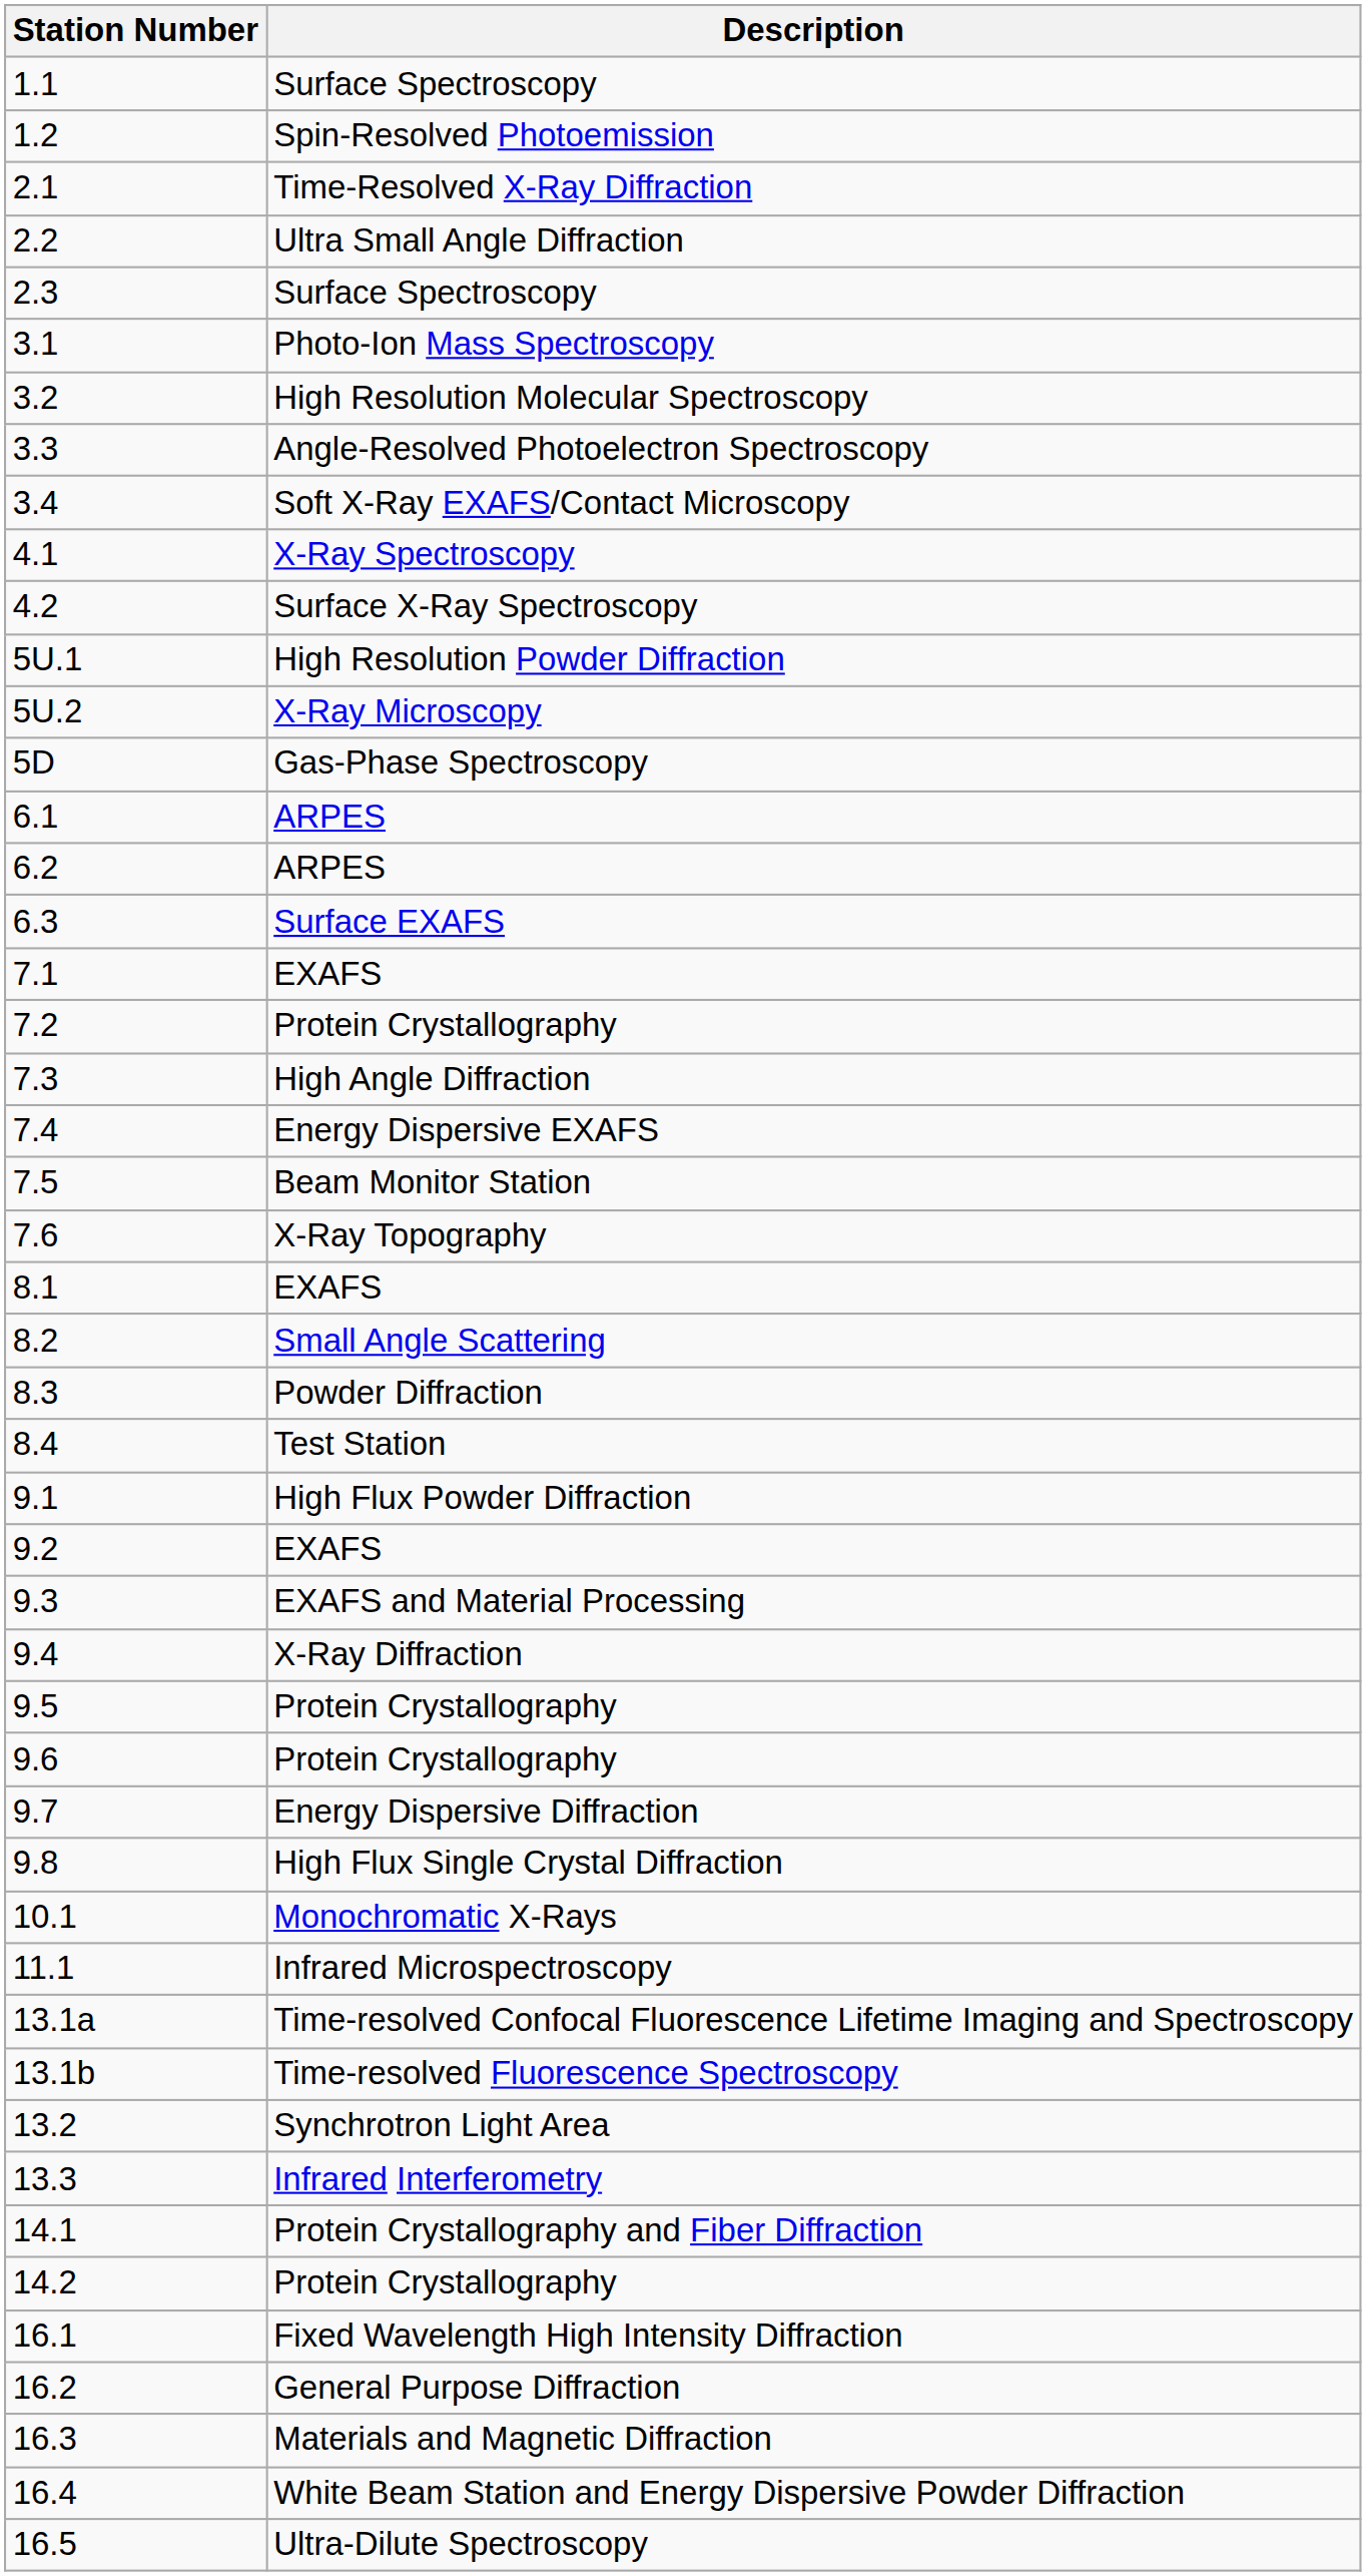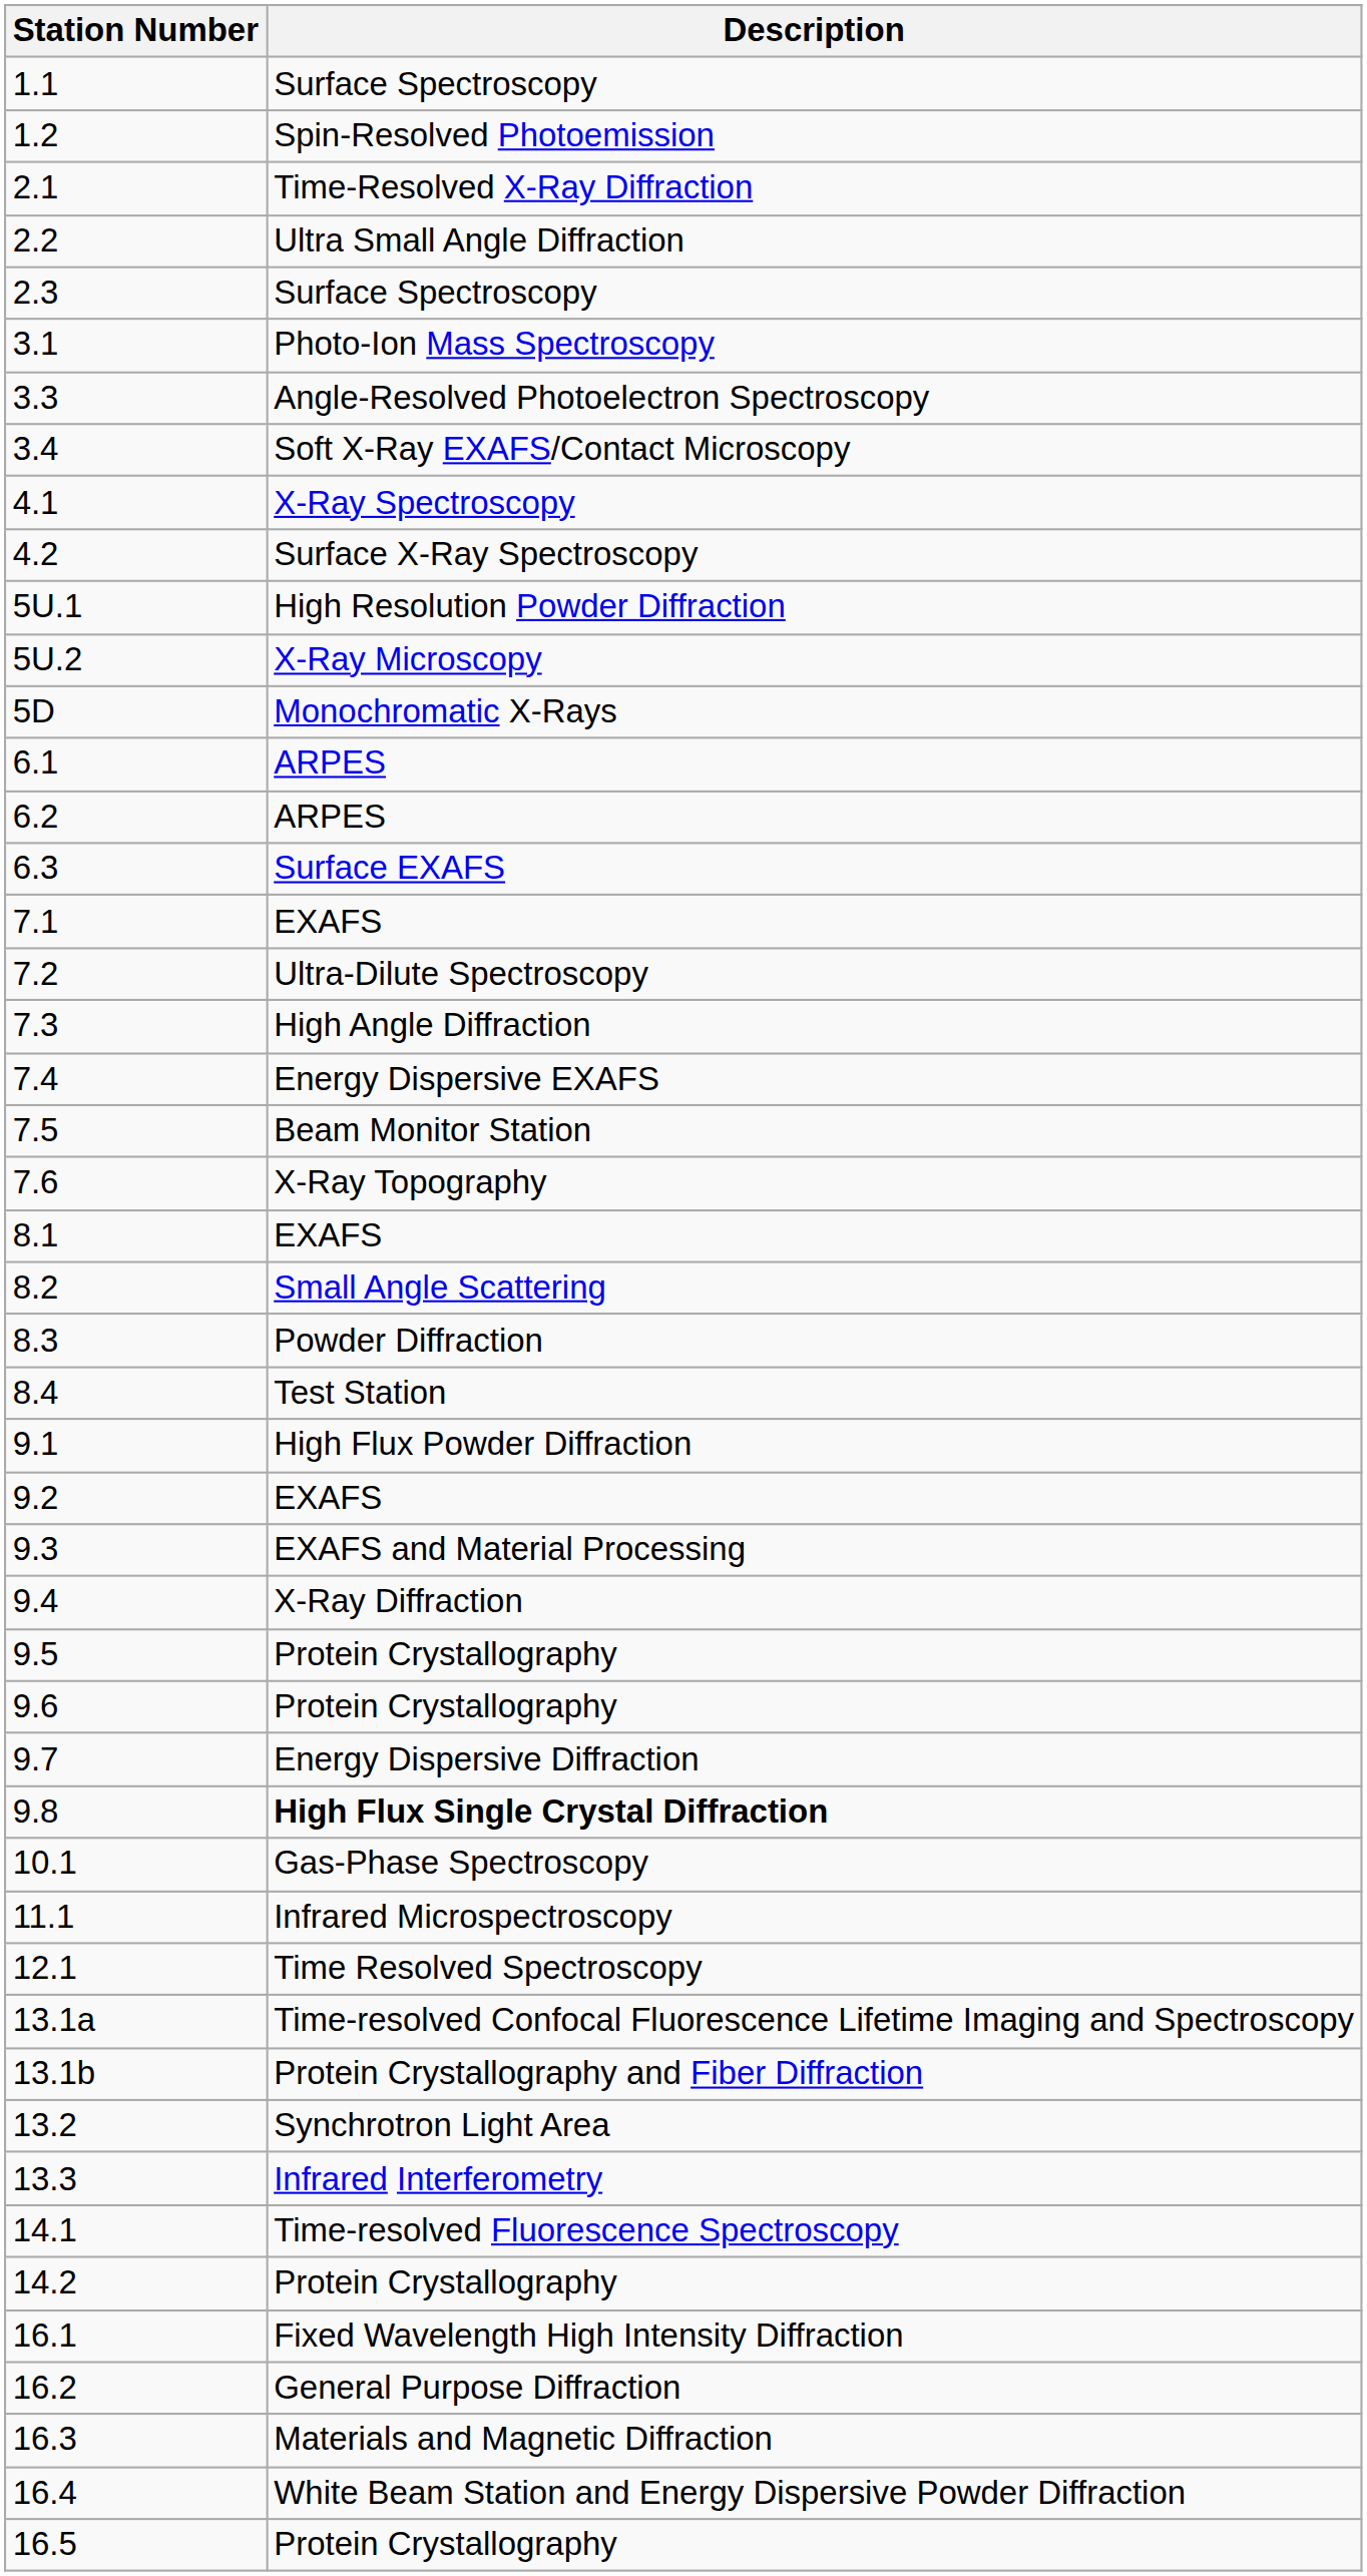- row: 3.2 | High Resolution Molecular Spectroscopy
5D | Description: Gas-Phase Spectroscopy -> Monochromatic X-Rays
7.2 | Description: Protein Crystallography -> Ultra-Dilute Spectroscopy
9.8 | Description: normal -> bold
10.1 | Description: Monochromatic X-Rays -> Gas-Phase Spectroscopy
+ row: 12.1 | Time Resolved Spectroscopy
13.1b | Description: Time-resolved Fluorescence Spectroscopy -> Protein Crystallography and Fiber Diffraction
14.1 | Description: Protein Crystallography and Fiber Diffraction -> Time-resolved Fluorescence Spectroscopy
16.5 | Description: Ultra-Dilute Spectroscopy -> Protein Crystallography
